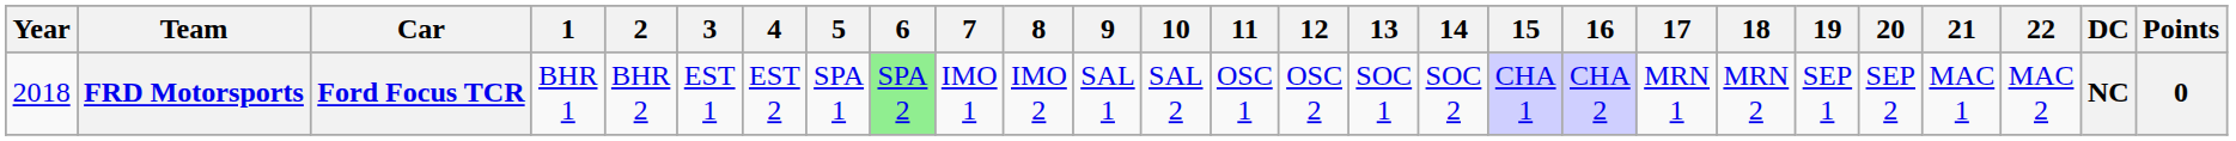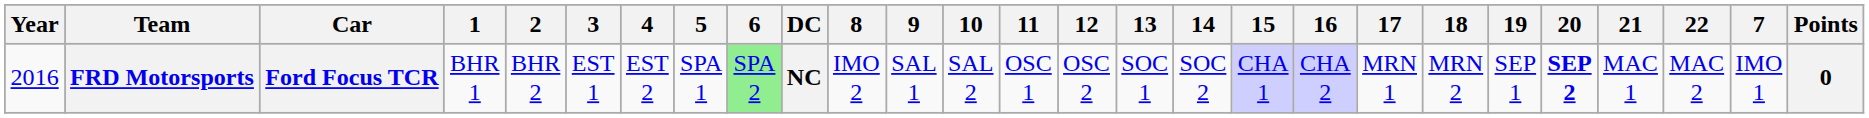columns swapped: 7 <-> DC
FRD Motorsports | Year: 2018 -> 2016
FRD Motorsports | 20: normal -> bold
